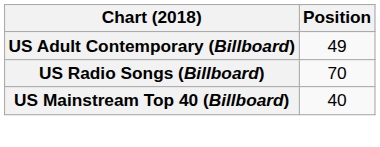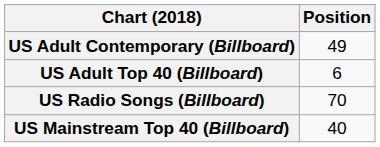+ row: US Adult Top 40 (Billboard) | 6
